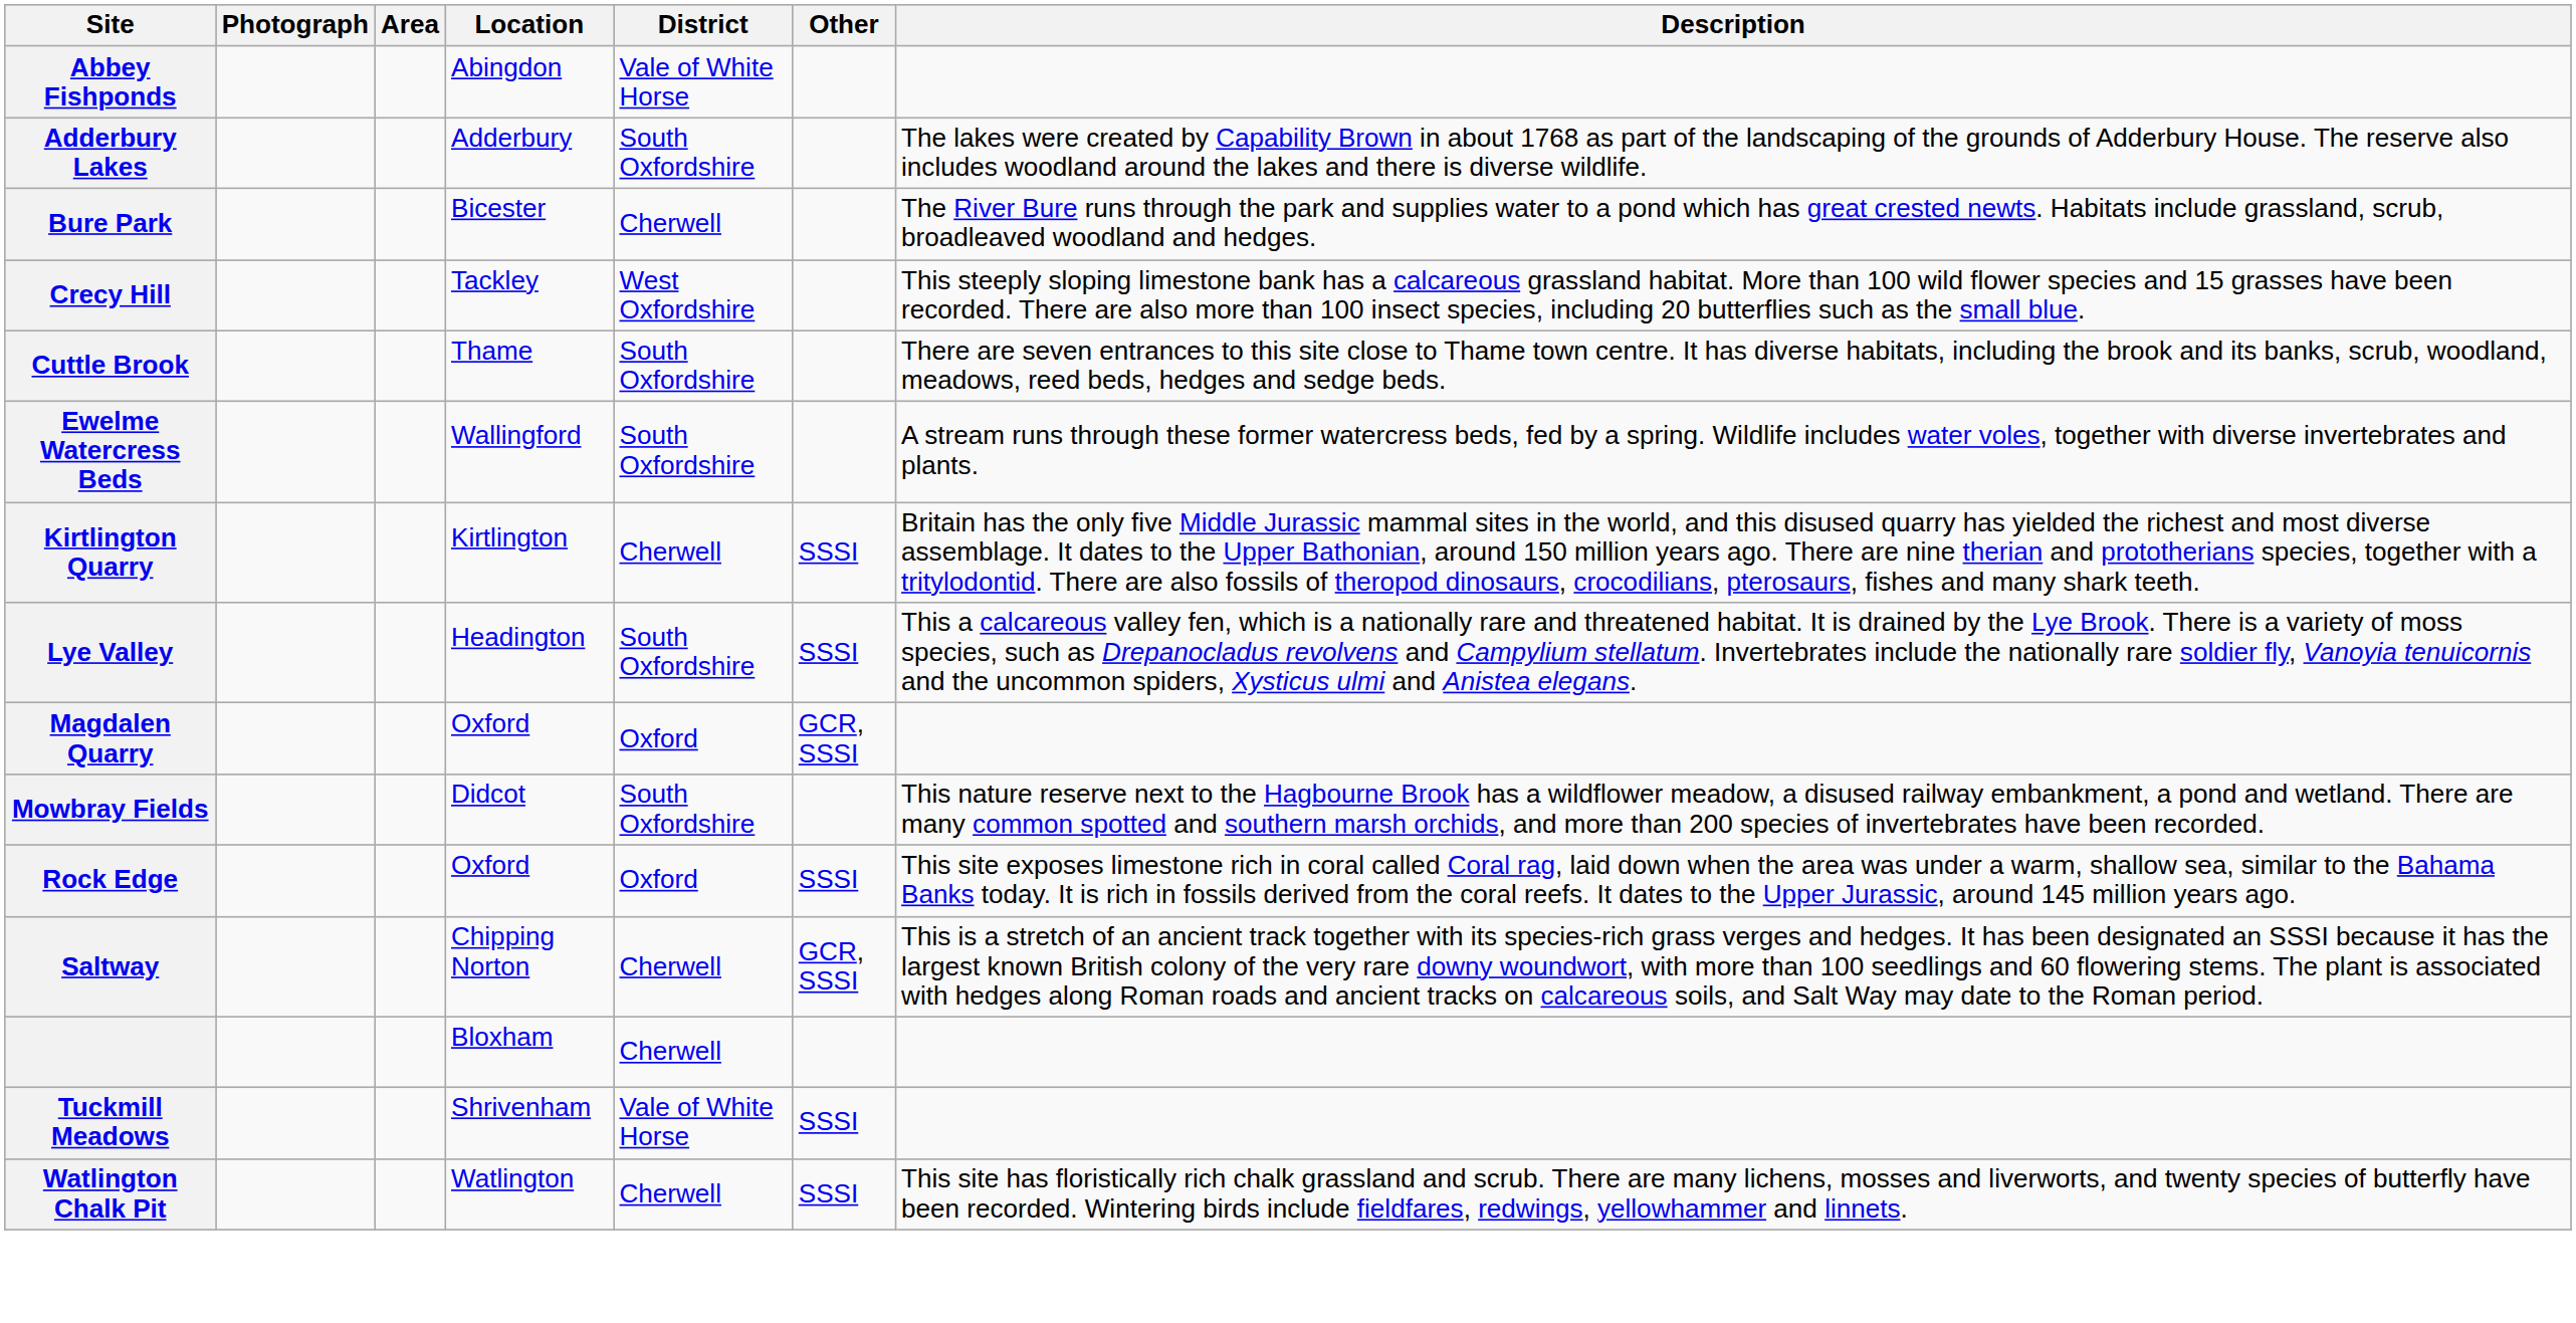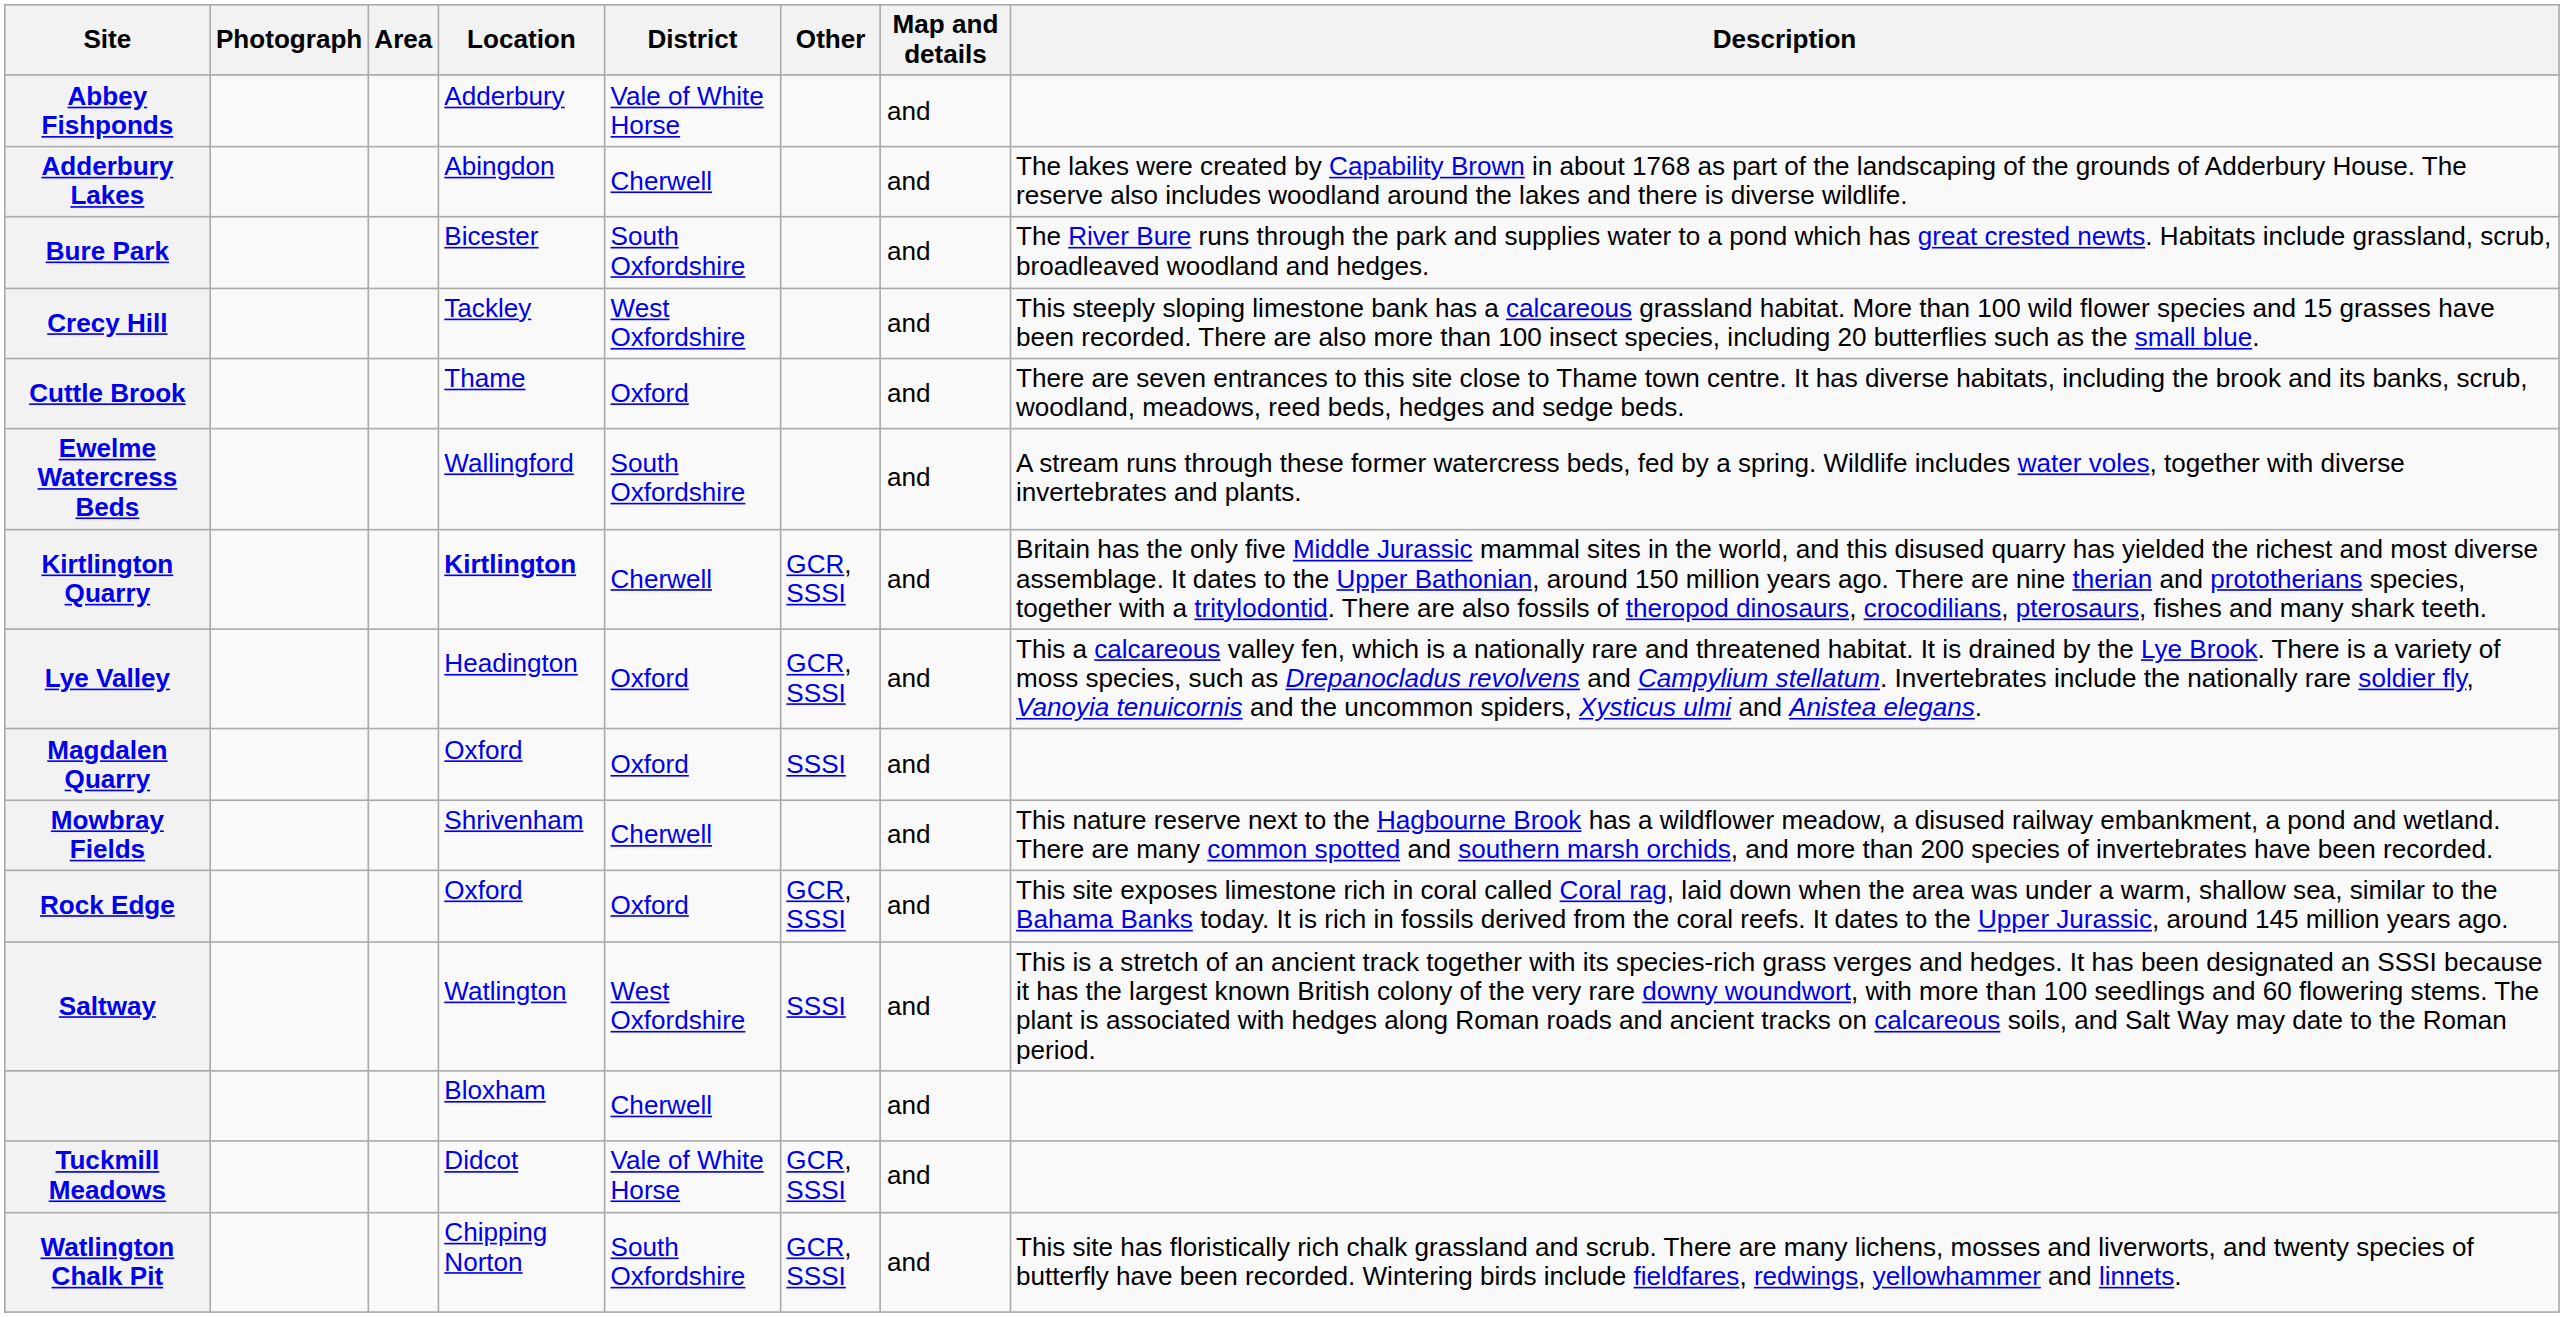+ column: Map and details | and | and | and | and | and | and | and | and | and | and | and | and | and | and | and
Abbey Fishponds | Location: Abingdon -> Adderbury
Adderbury Lakes | Location: Adderbury -> Abingdon
Adderbury Lakes | District: South Oxfordshire -> Cherwell
Bure Park | District: Cherwell -> South Oxfordshire
Cuttle Brook | District: South Oxfordshire -> Oxford
Kirtlington Quarry | Location: normal -> bold
Kirtlington Quarry | Other: SSSI -> GCR, SSSI
Lye Valley | District: South Oxfordshire -> Oxford
Lye Valley | Other: SSSI -> GCR, SSSI
Magdalen Quarry | Other: GCR, SSSI -> SSSI
Mowbray Fields | Location: Didcot -> Shrivenham
Mowbray Fields | District: South Oxfordshire -> Cherwell
Rock Edge | Other: SSSI -> GCR, SSSI
Saltway | Location: Chipping Norton -> Watlington
Saltway | District: Cherwell -> West Oxfordshire
Saltway | Other: GCR, SSSI -> SSSI
Tuckmill Meadows | Location: Shrivenham -> Didcot
Tuckmill Meadows | Other: SSSI -> GCR, SSSI
Watlington Chalk Pit | Location: Watlington -> Chipping Norton
Watlington Chalk Pit | District: Cherwell -> South Oxfordshire
Watlington Chalk Pit | Other: SSSI -> GCR, SSSI
